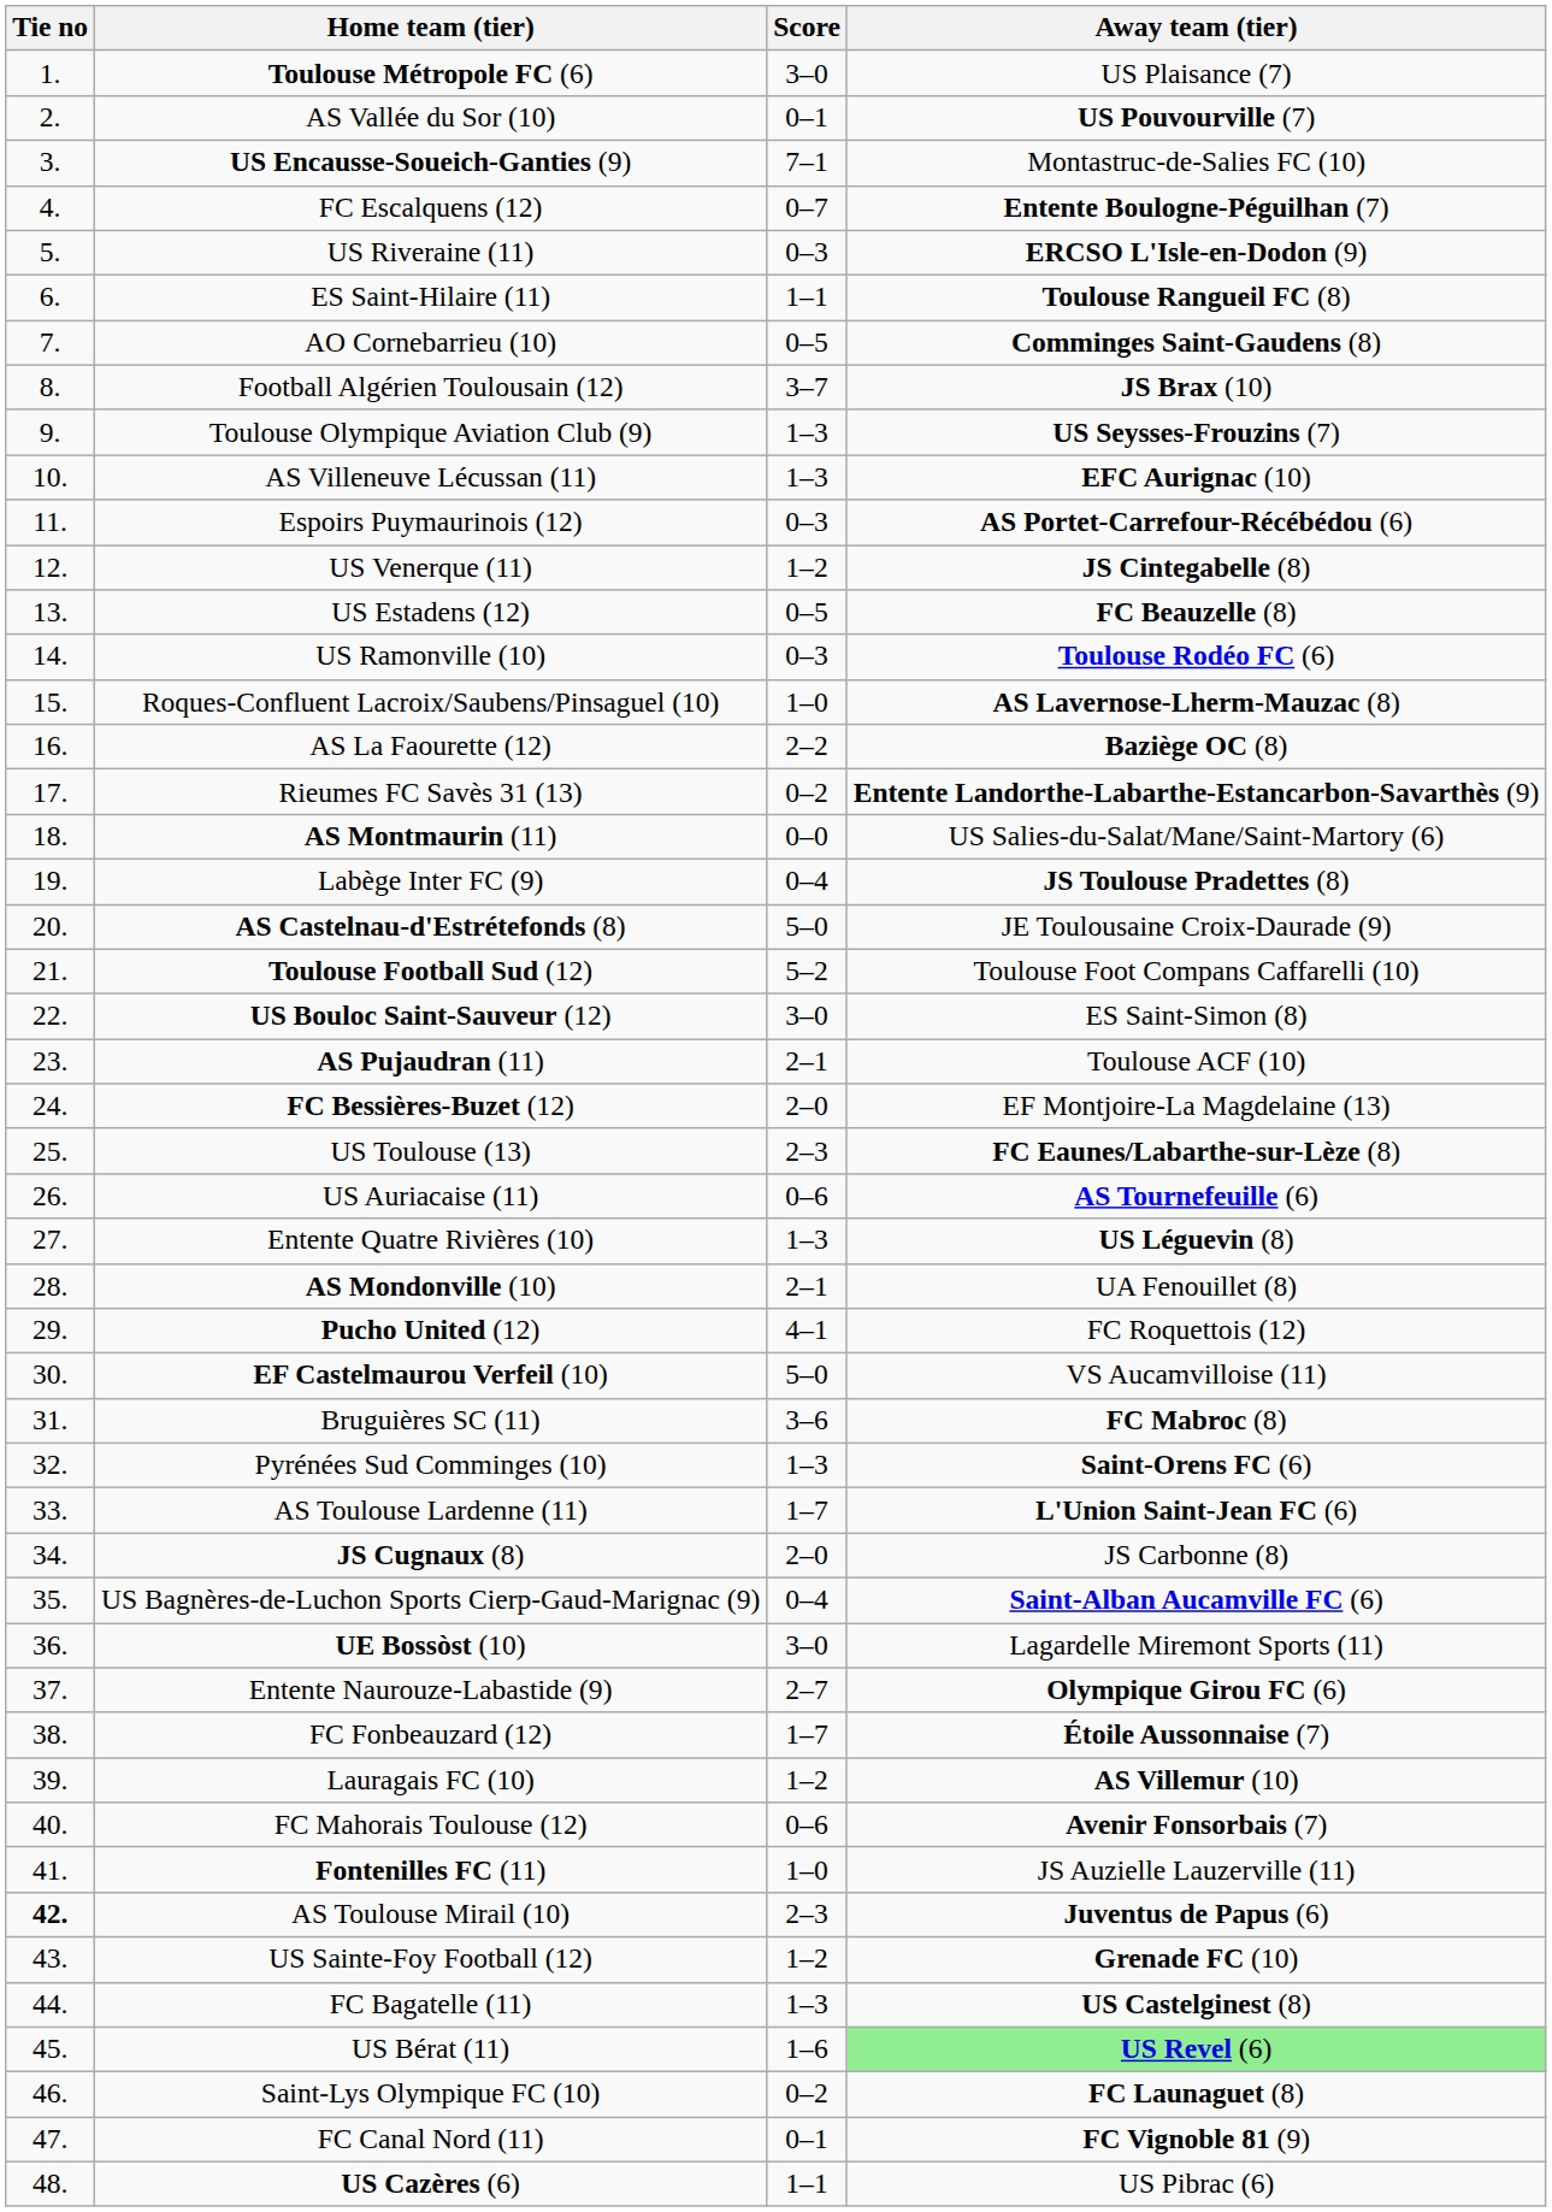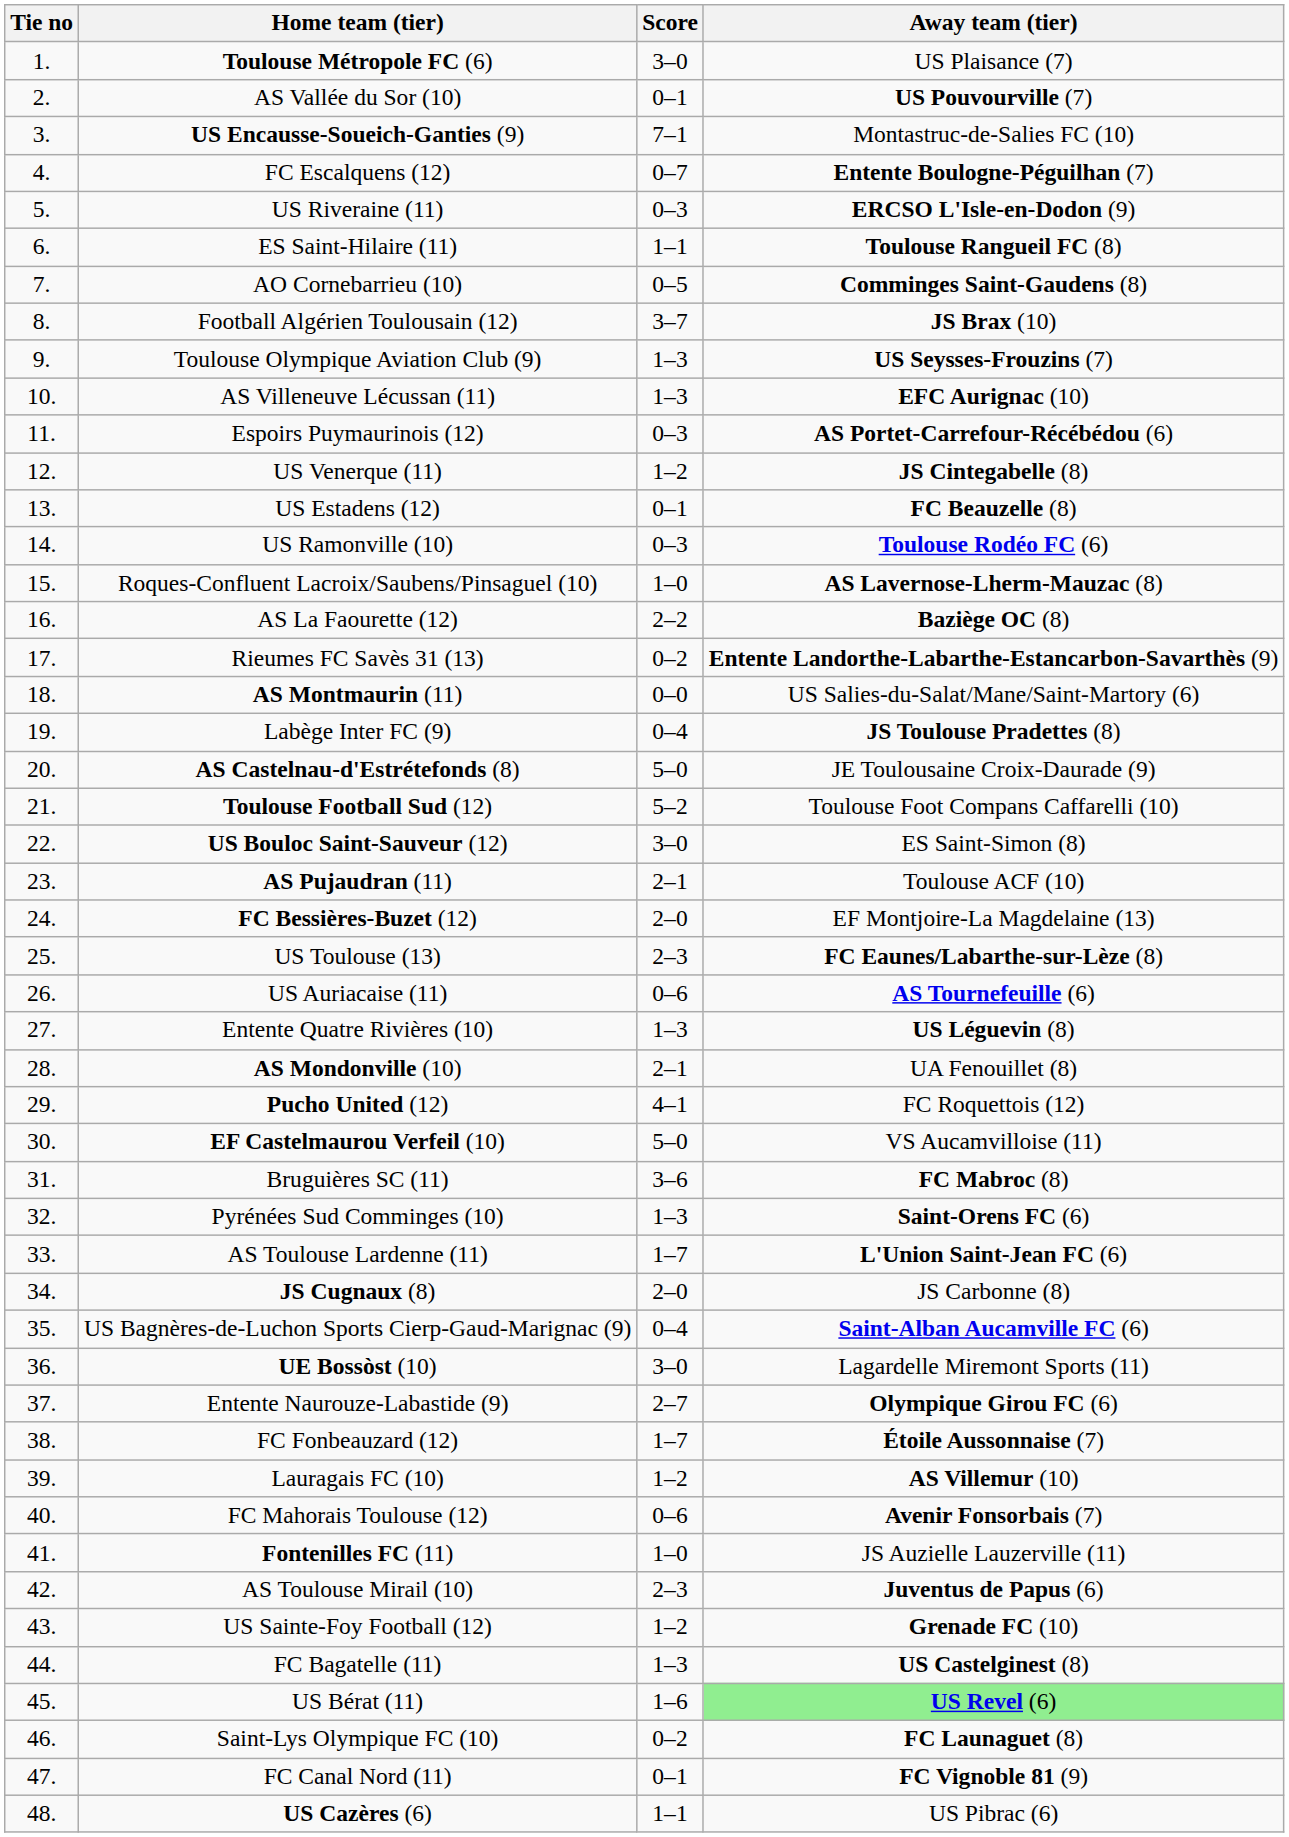US Estadens (12) | Score: 0–5 -> 0–1
AS Toulouse Mirail (10) | Tie no: bold -> normal
